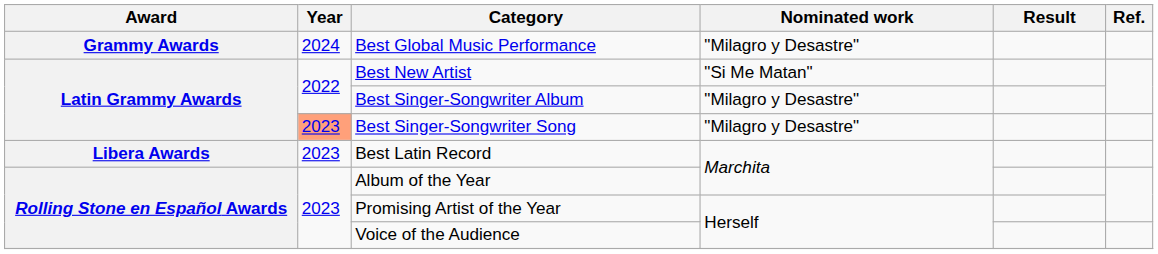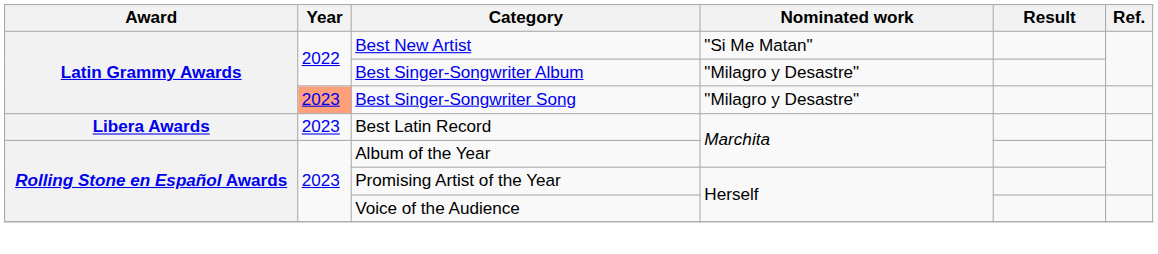- row: Grammy Awards | 2024 | Best Global Music Performance | "Milagro y Desastre"
